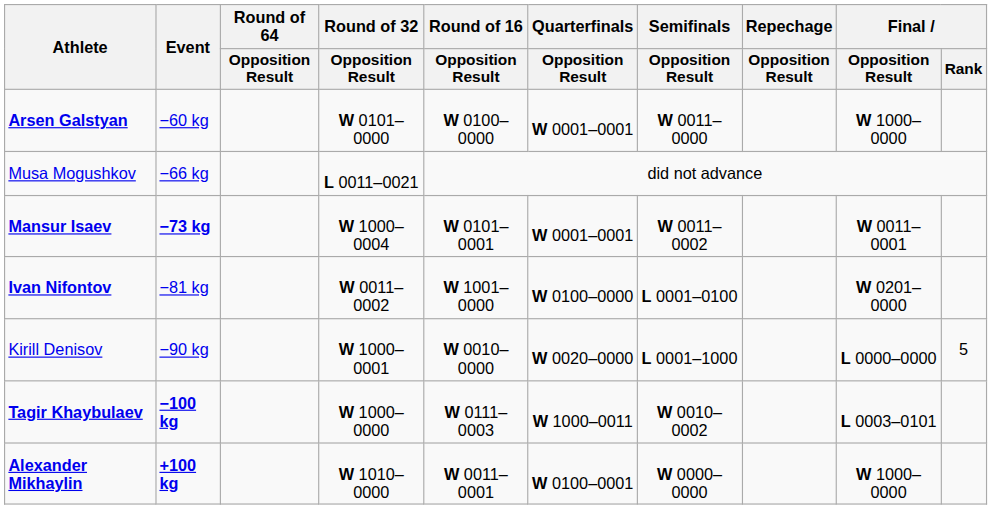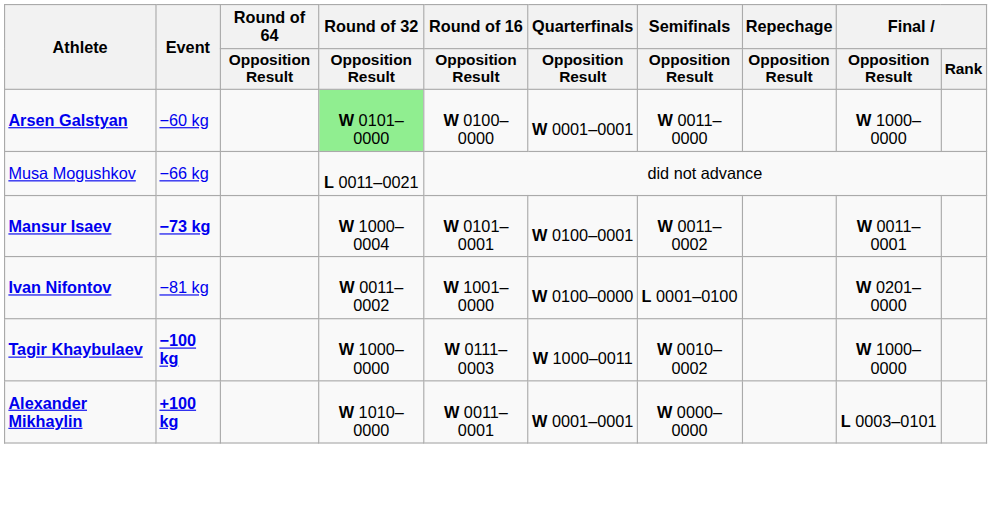Arsen Galstyan | Round of 32 / Opposition Result: no background -> lightgreen background
Mansur Isaev | Quarterfinals / Opposition Result: W 0001–0001 -> W 0100–0001
- row: Kirill Denisov | −90 kg | W 1000–0001 | W 0010–0000 | W 0020–0000 | L 0001–1000 | L 0000–0000 | 5
Tagir Khaybulaev | Final / Opposition Result: L 0003–0101 -> W 1000–0000
Alexander Mikhaylin | Quarterfinals / Opposition Result: W 0100–0001 -> W 0001–0001
Alexander Mikhaylin | Final / Opposition Result: W 1000–0000 -> L 0003–0101
